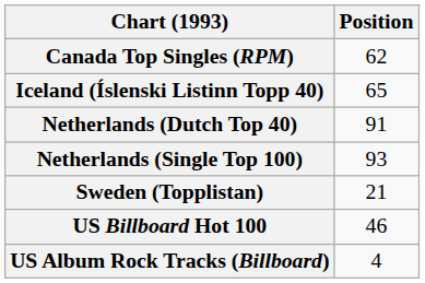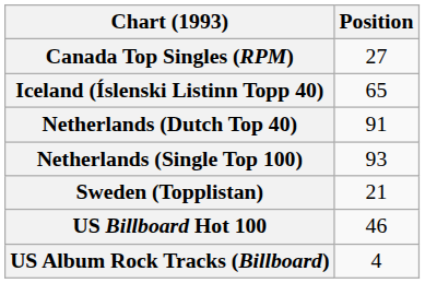Canada Top Singles (RPM) | Position: 62 -> 27
